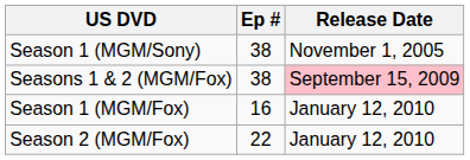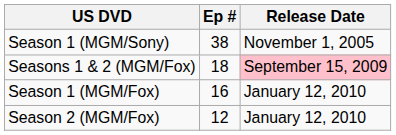Seasons 1 & 2 (MGM/Fox) | Ep #: 38 -> 18
Season 2 (MGM/Fox) | Ep #: 22 -> 12
